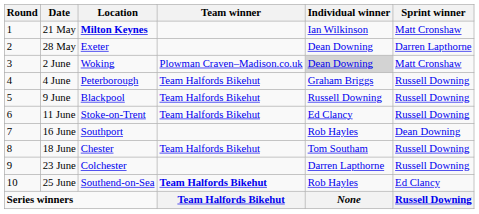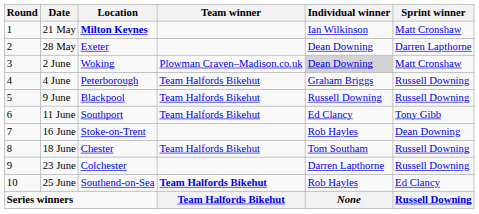11 June | Location: Stoke-on-Trent -> Southport
11 June | Sprint winner: Russell Downing -> Tony Gibb
16 June | Location: Southport -> Stoke-on-Trent
